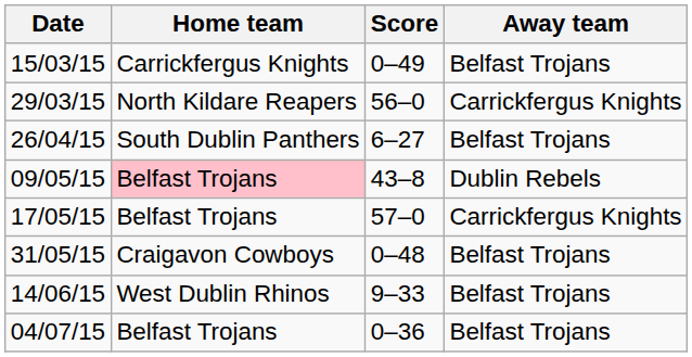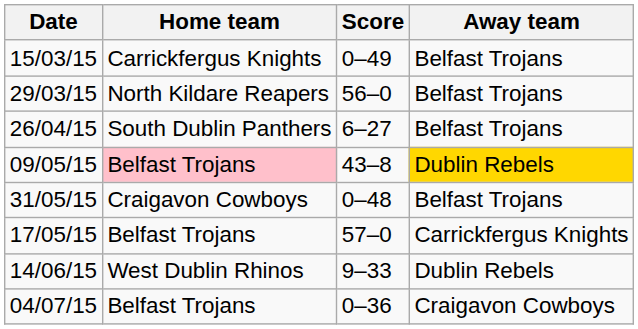29/03/15 | Away team: Carrickfergus Knights -> Belfast Trojans
09/05/15 | Away team: no background -> gold background
rows swapped: 17/05/15 <-> 31/05/15
14/06/15 | Away team: Belfast Trojans -> Dublin Rebels
04/07/15 | Away team: Belfast Trojans -> Craigavon Cowboys
